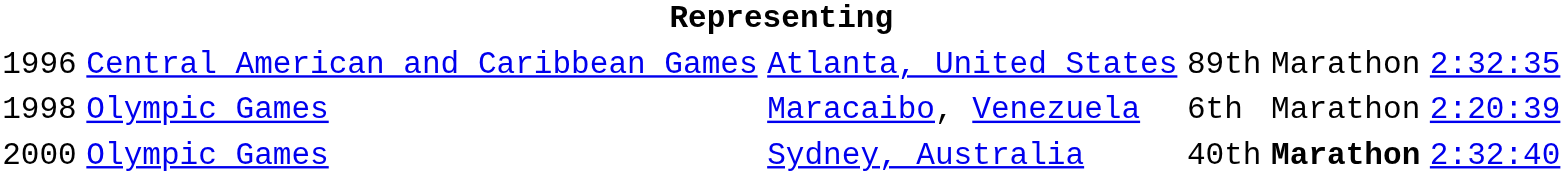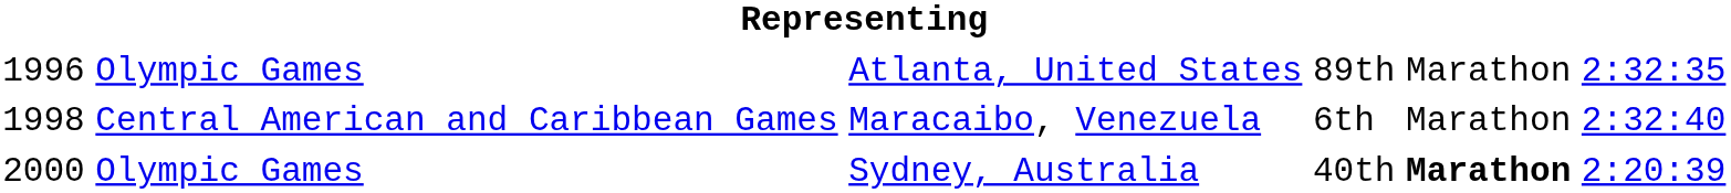Atlanta, United States | column 2: Central American and Caribbean Games -> Olympic Games
Maracaibo, Venezuela | column 2: Olympic Games -> Central American and Caribbean Games
Maracaibo, Venezuela | column 6: 2:20:39 -> 2:32:40
Sydney, Australia | column 6: 2:32:40 -> 2:20:39
